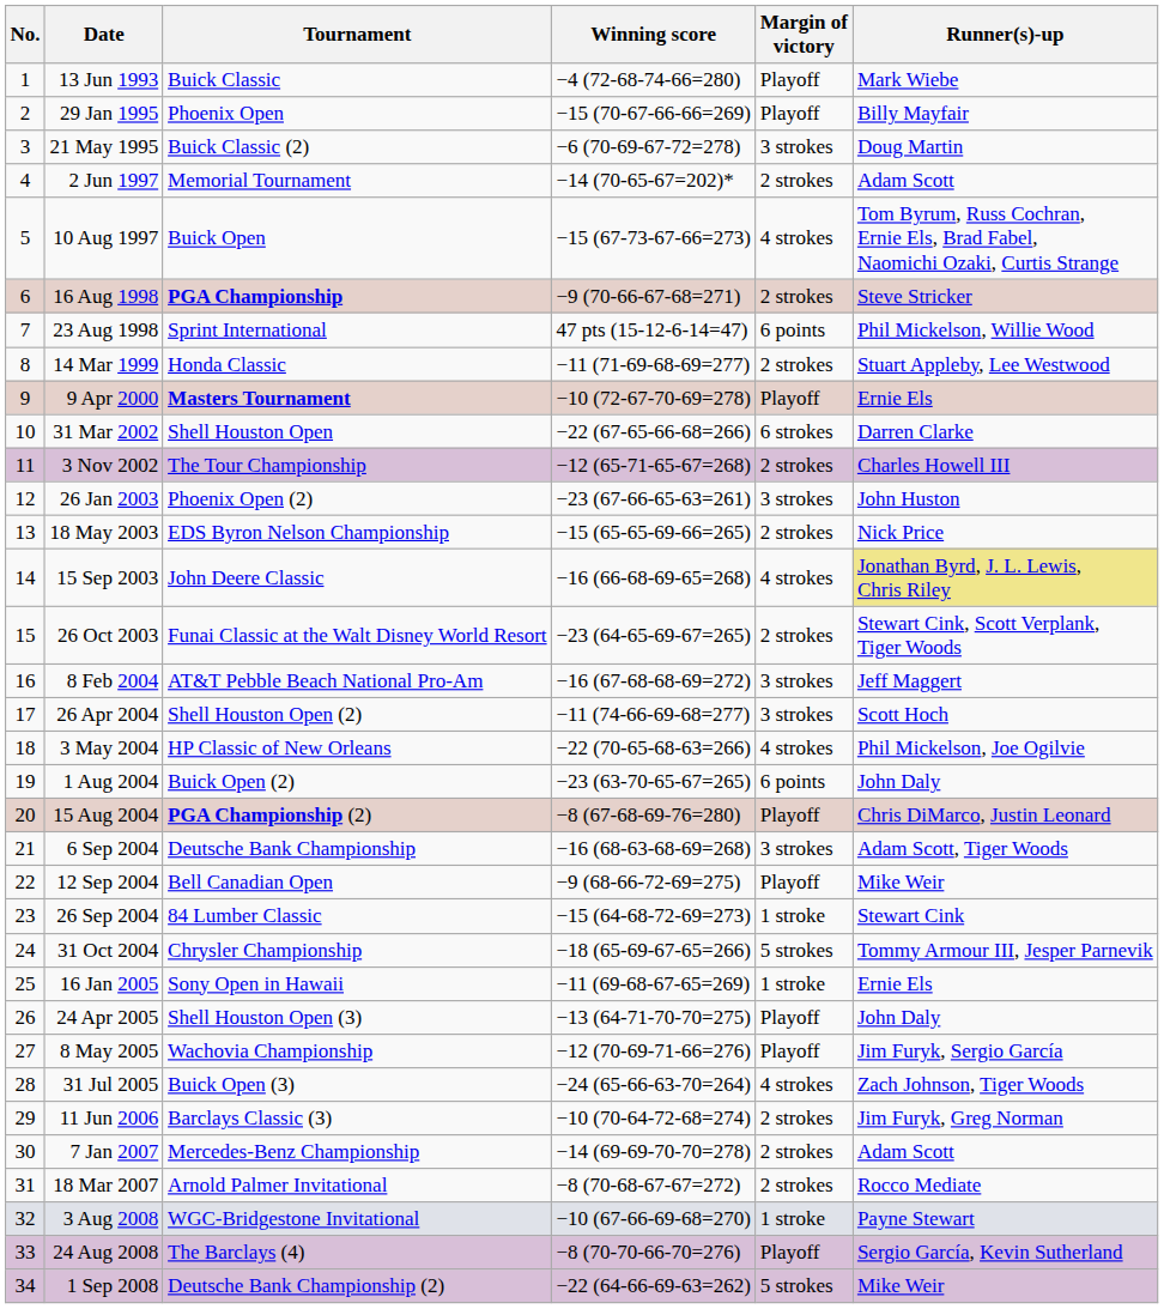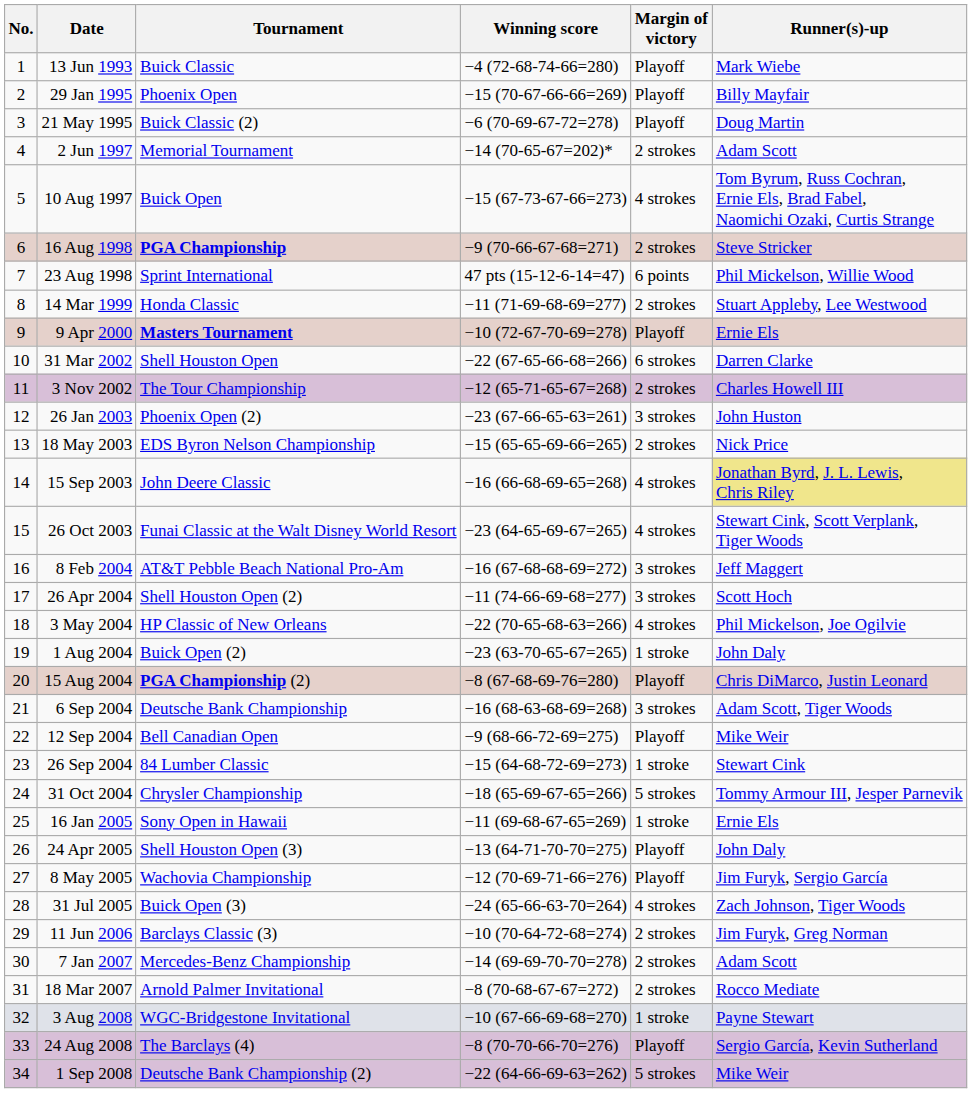21 May 1995 | Margin of victory: 3 strokes -> Playoff
26 Oct 2003 | Margin of victory: 2 strokes -> 4 strokes
1 Aug 2004 | Margin of victory: 6 points -> 1 stroke
